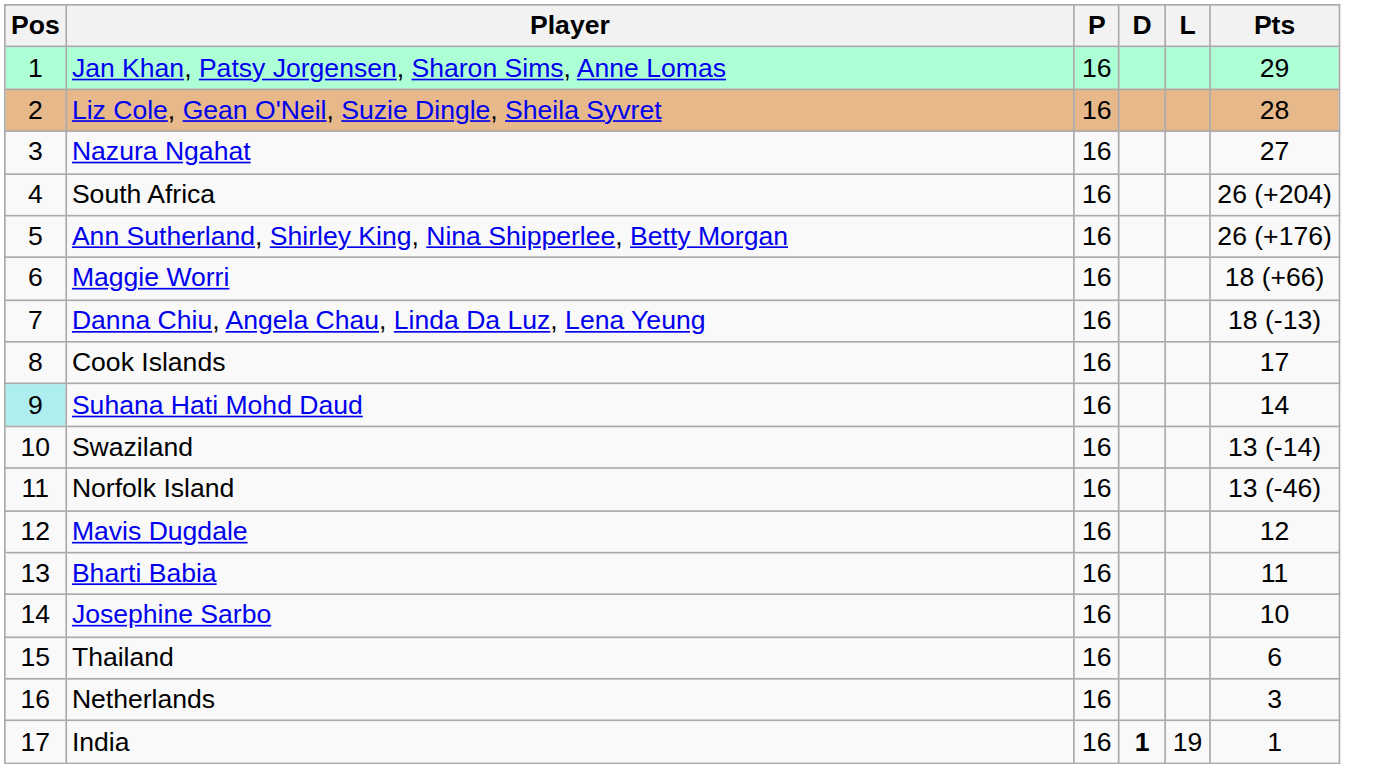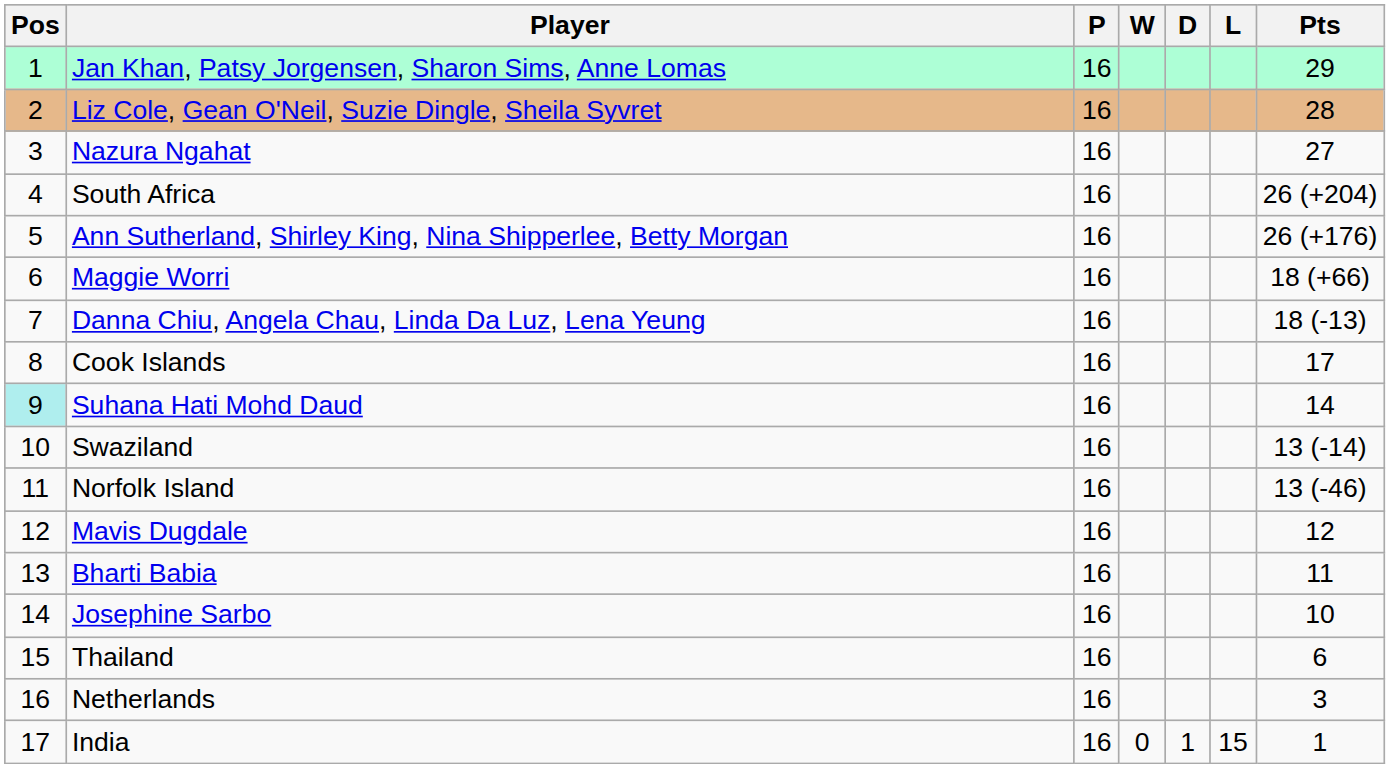+ column: W | 0
India | D: bold -> normal
India | L: 19 -> 15
